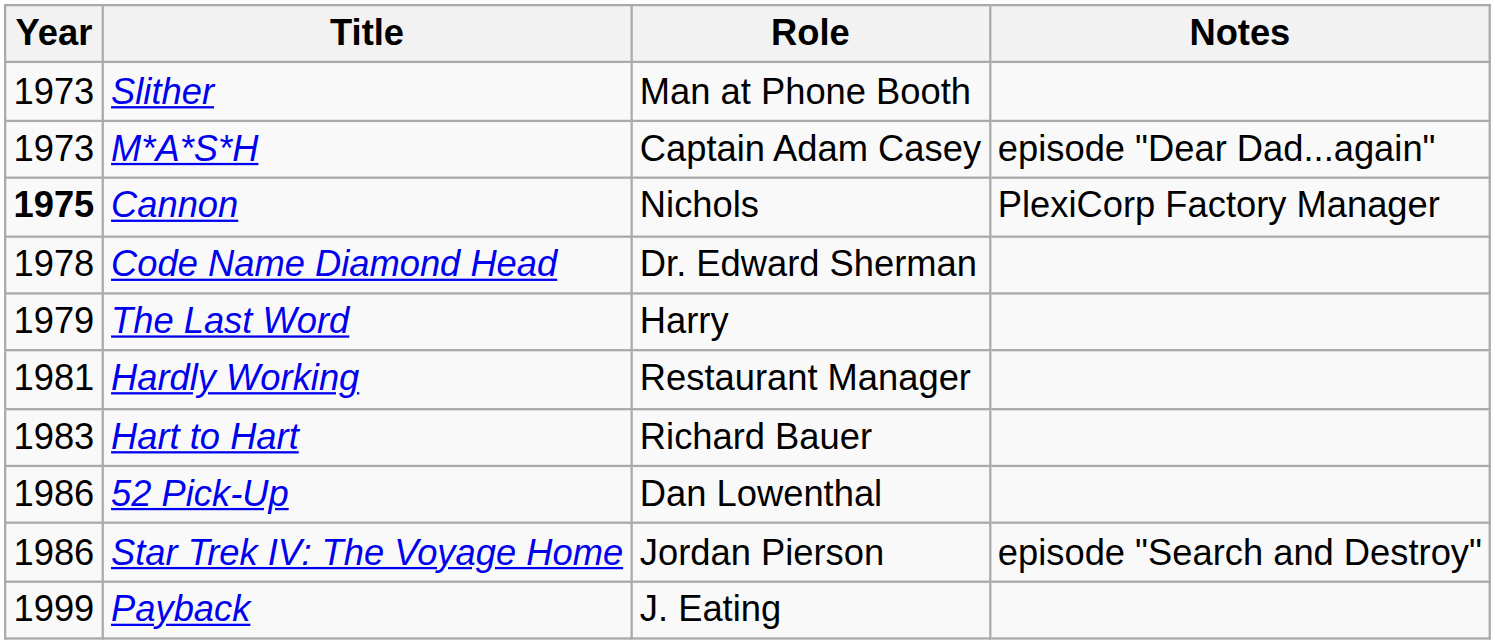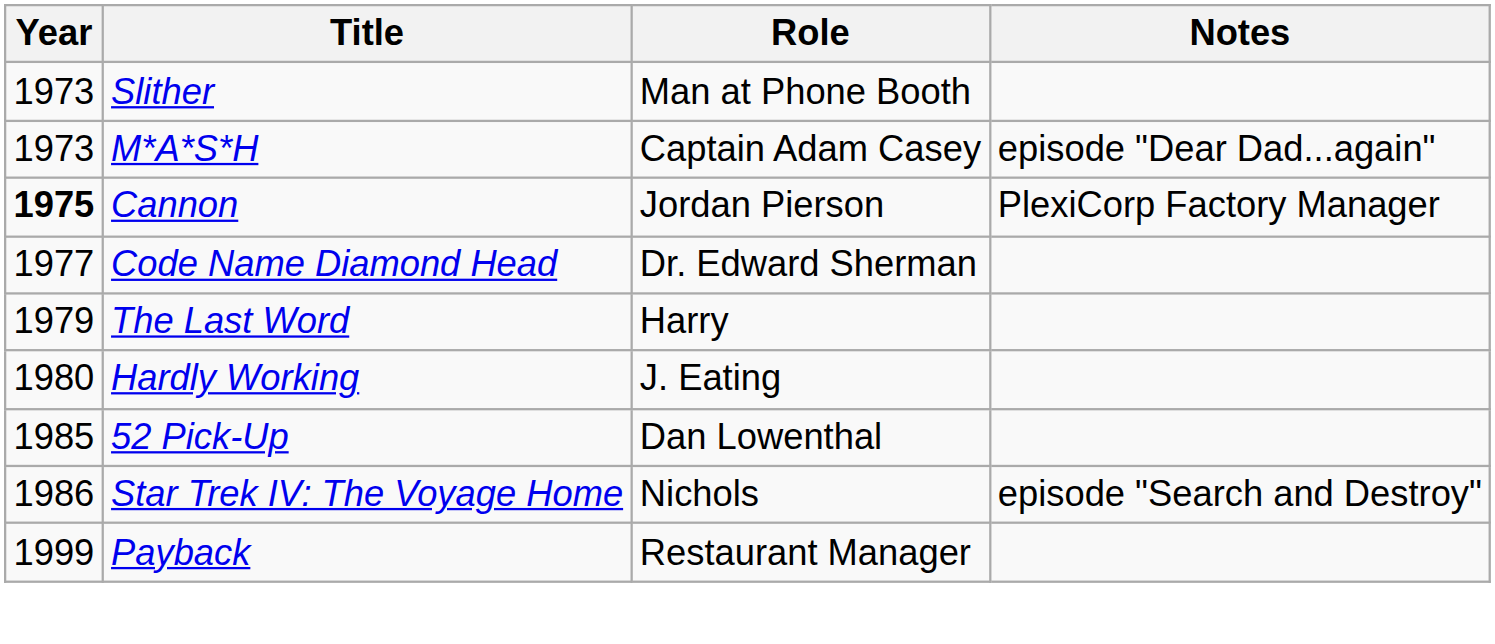Cannon | Role: Nichols -> Jordan Pierson
Code Name Diamond Head | Year: 1978 -> 1977
Hardly Working | Year: 1981 -> 1980
Hardly Working | Role: Restaurant Manager -> J. Eating
- row: 1983 | Hart to Hart | Richard Bauer
52 Pick-Up | Year: 1986 -> 1985
Star Trek IV: The Voyage Home | Role: Jordan Pierson -> Nichols
Payback | Role: J. Eating -> Restaurant Manager
